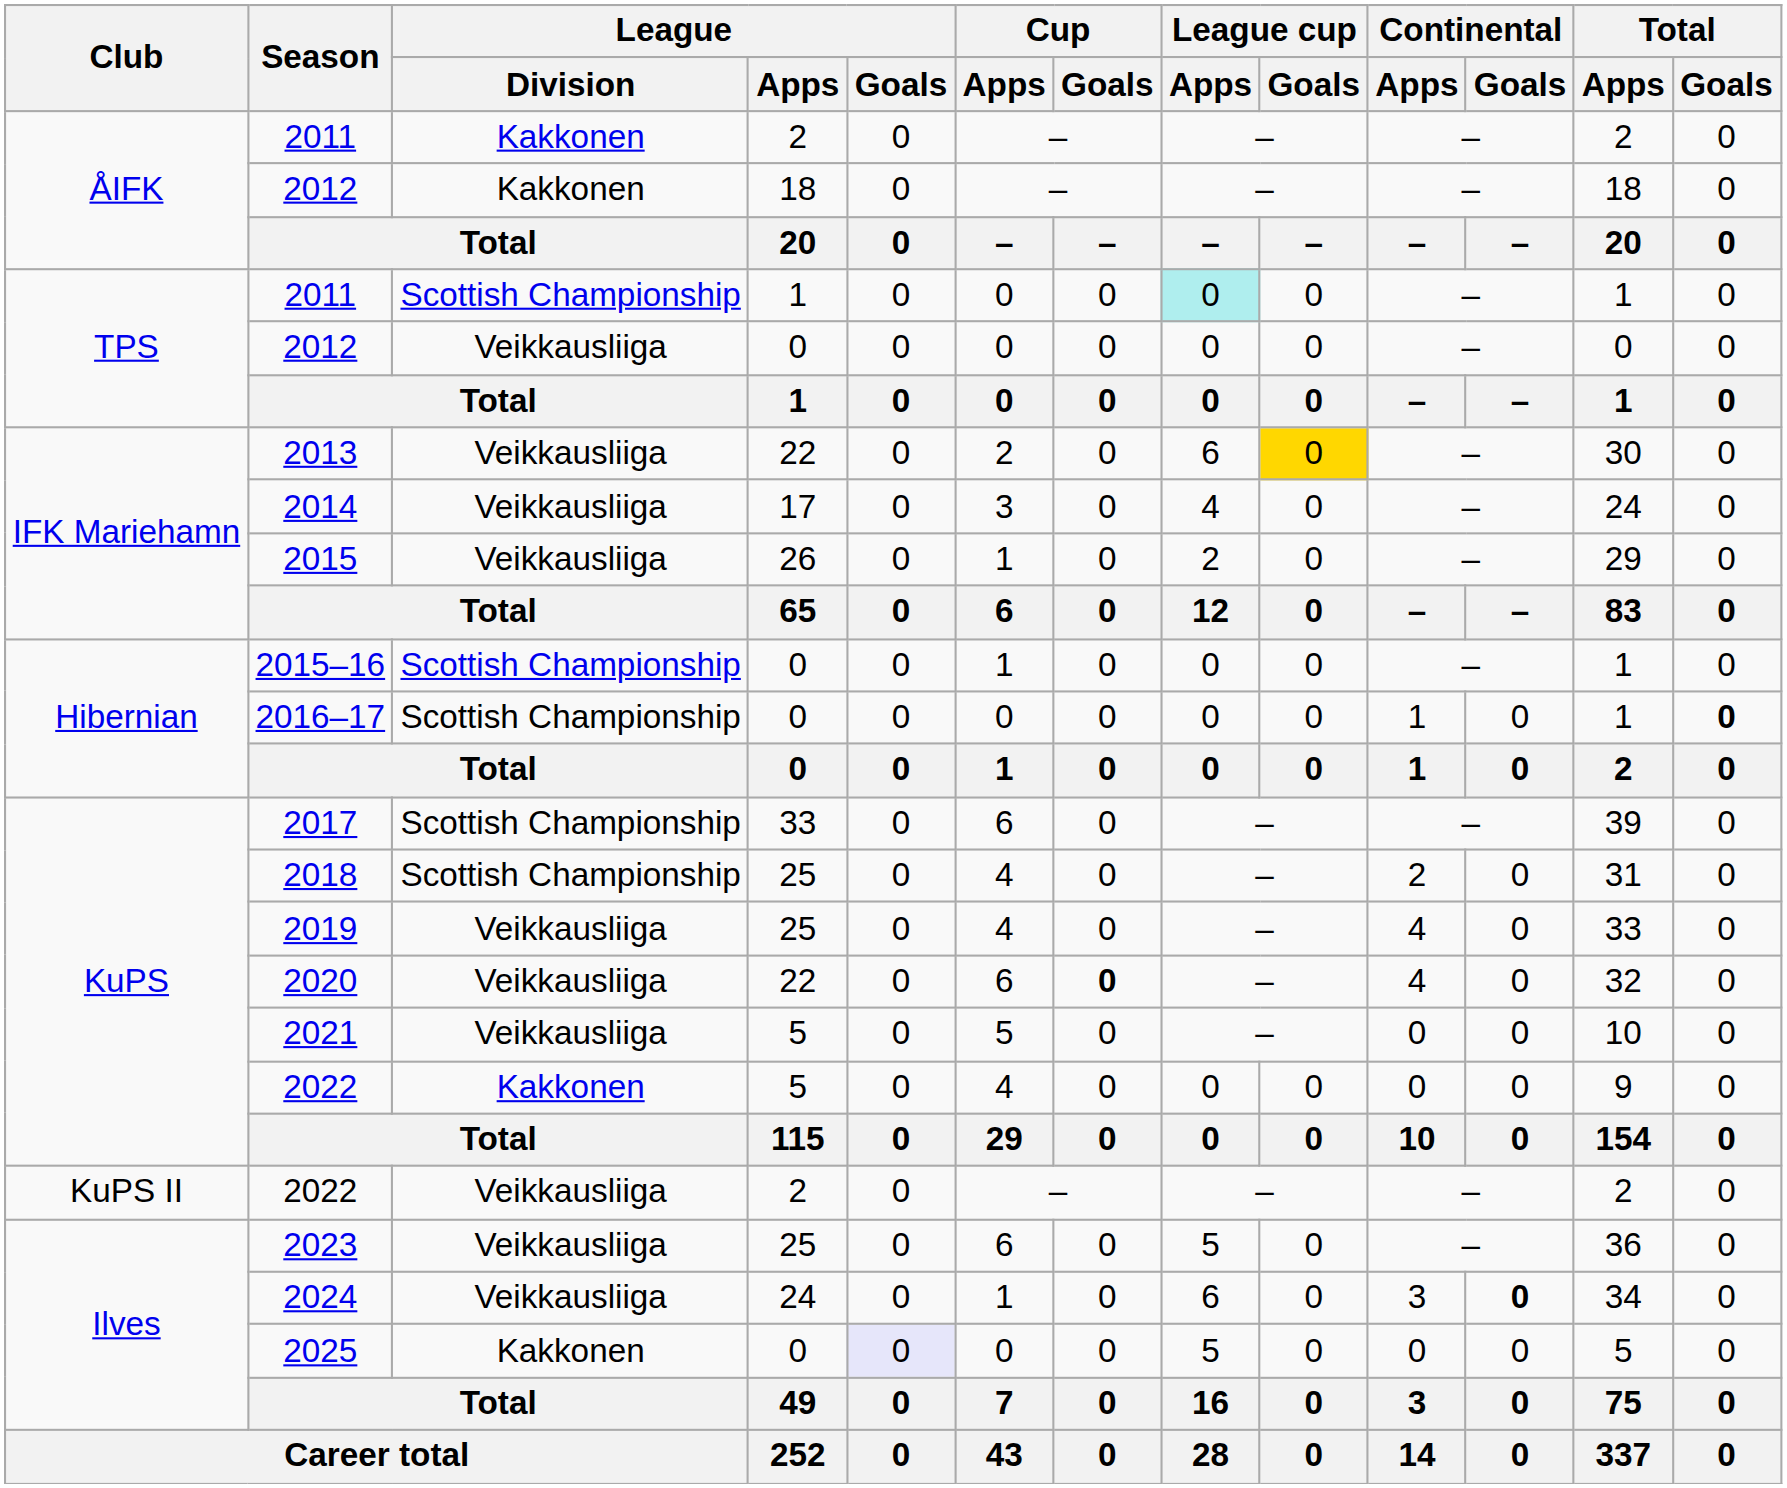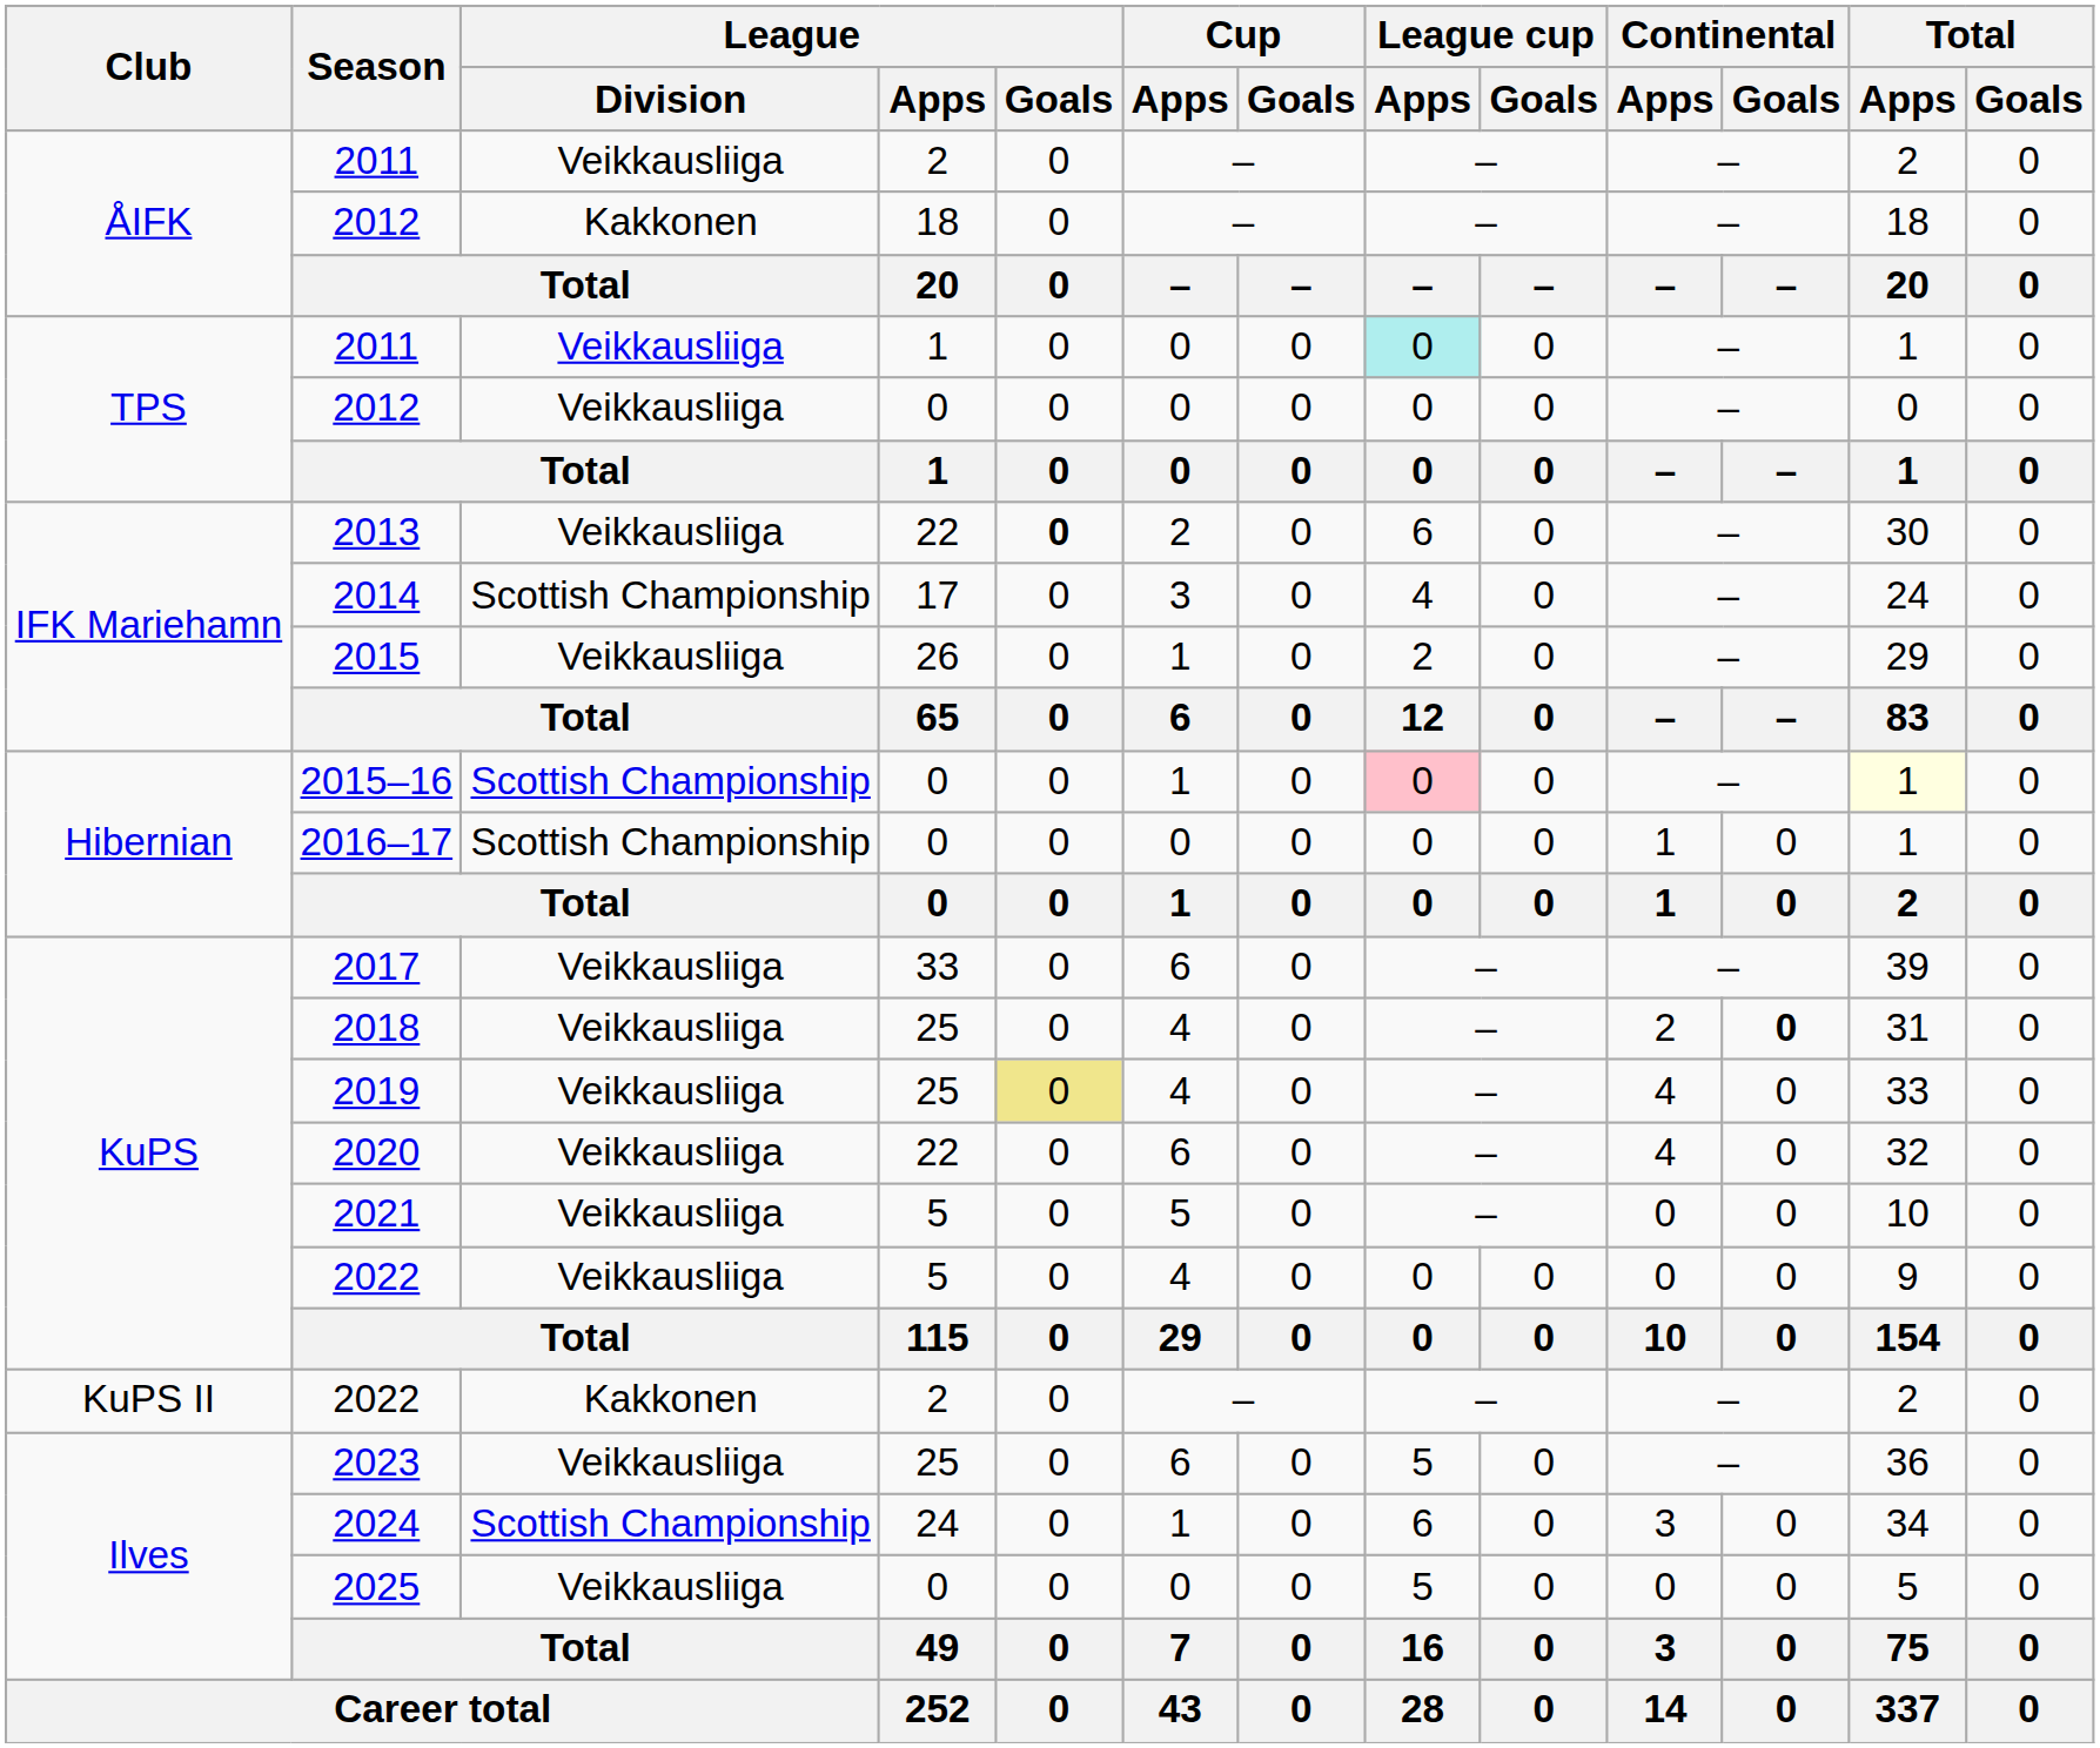2011 / 2 | League / Division: Kakkonen -> Veikkausliiga
2011 / 1 | League / Division: Scottish Championship -> Veikkausliiga
2013 | League / Goals: normal -> bold
2013 | League cup / Goals: gold background -> no background
2014 | League / Division: Veikkausliiga -> Scottish Championship
2015–16 | League cup / Apps: no background -> pink background
2015–16 | Total / Apps: no background -> lightyellow background
2016–17 | Total / Goals: bold -> normal
2017 | League / Division: Scottish Championship -> Veikkausliiga
2018 | League / Division: Scottish Championship -> Veikkausliiga
2018 | Continental / Goals: normal -> bold
2019 | League / Goals: no background -> khaki background
2020 | Cup / Goals: bold -> normal
2022 / 5 | League / Division: Kakkonen -> Veikkausliiga
2022 / 2 | League / Division: Veikkausliiga -> Kakkonen
2024 | League / Division: Veikkausliiga -> Scottish Championship
2024 | Continental / Goals: bold -> normal
2025 | League / Division: Kakkonen -> Veikkausliiga
2025 | League / Goals: lavender background -> no background
